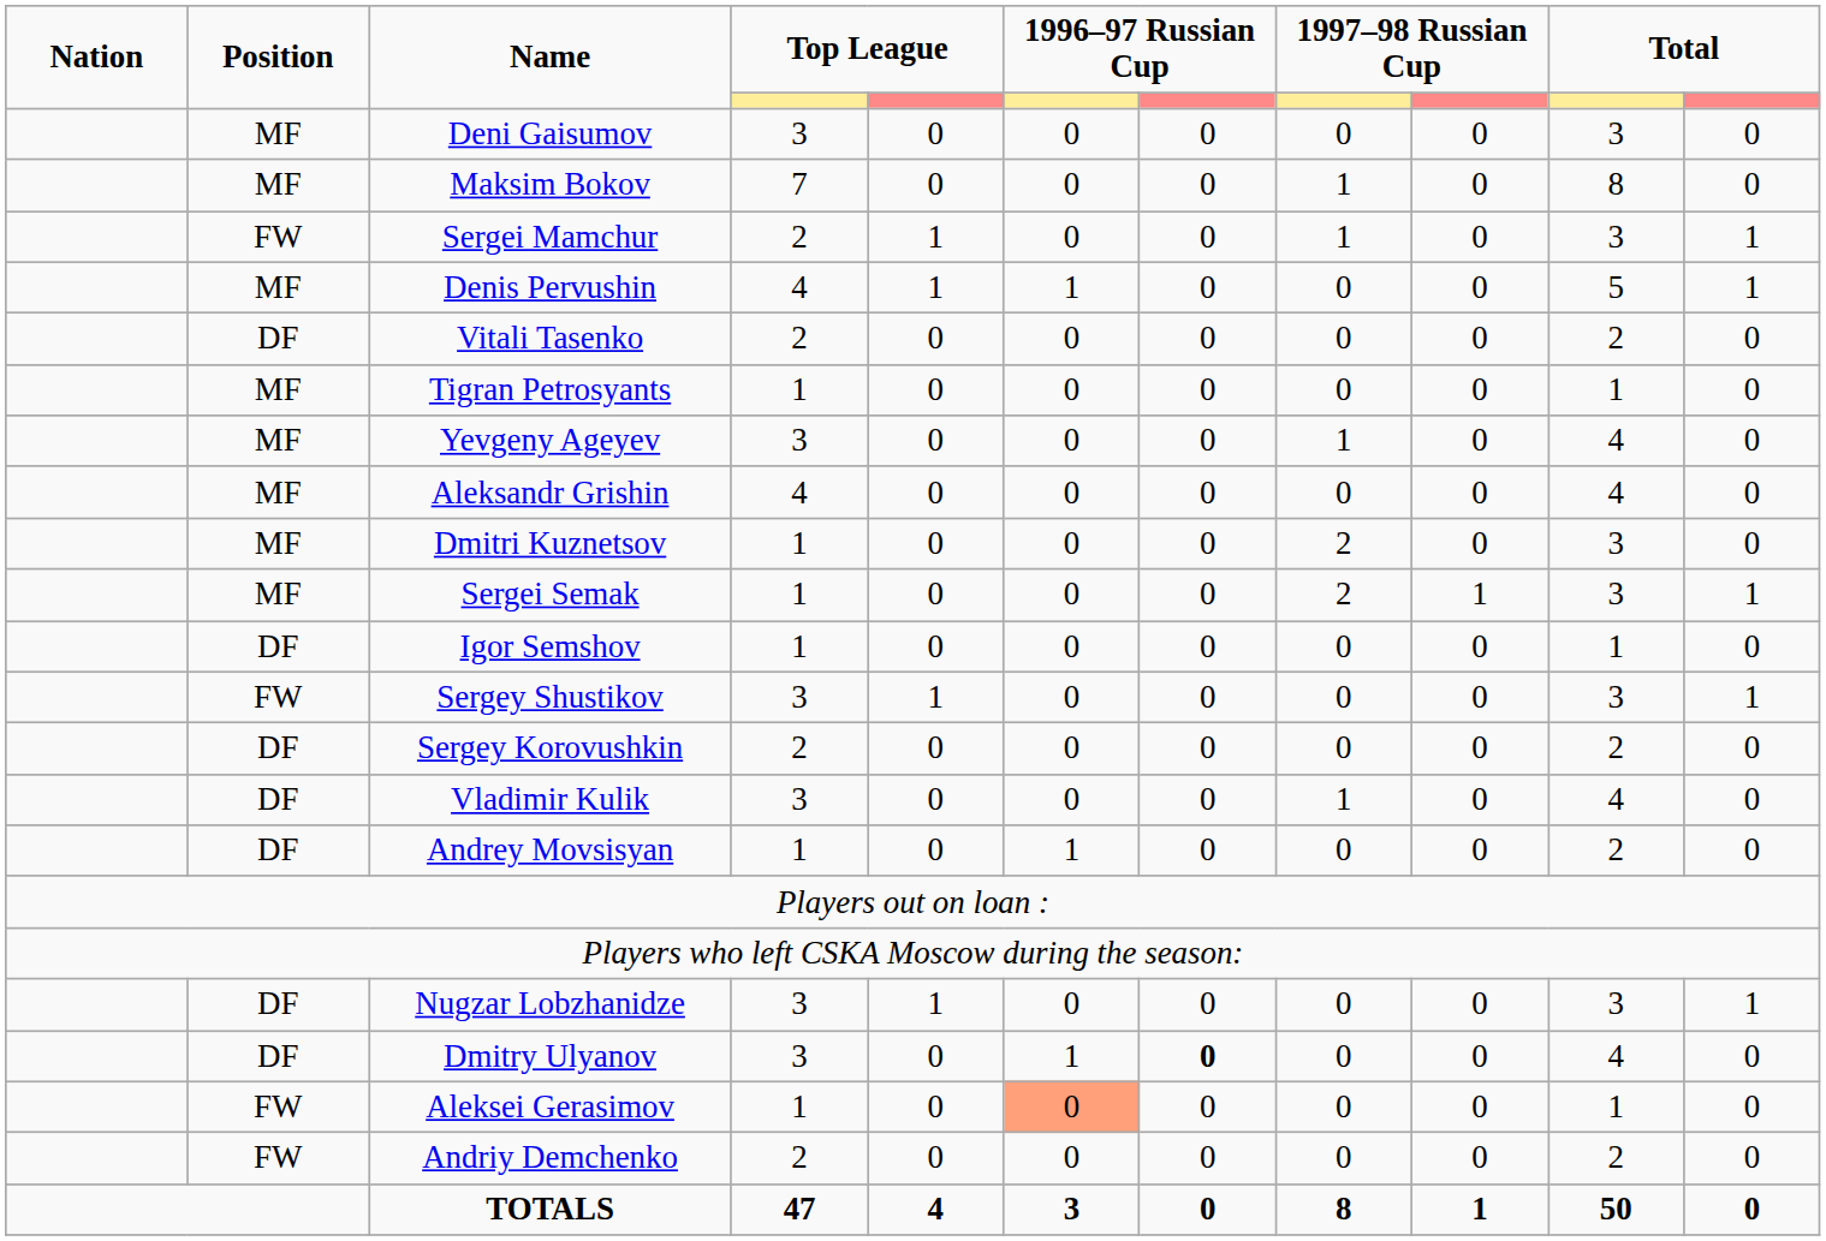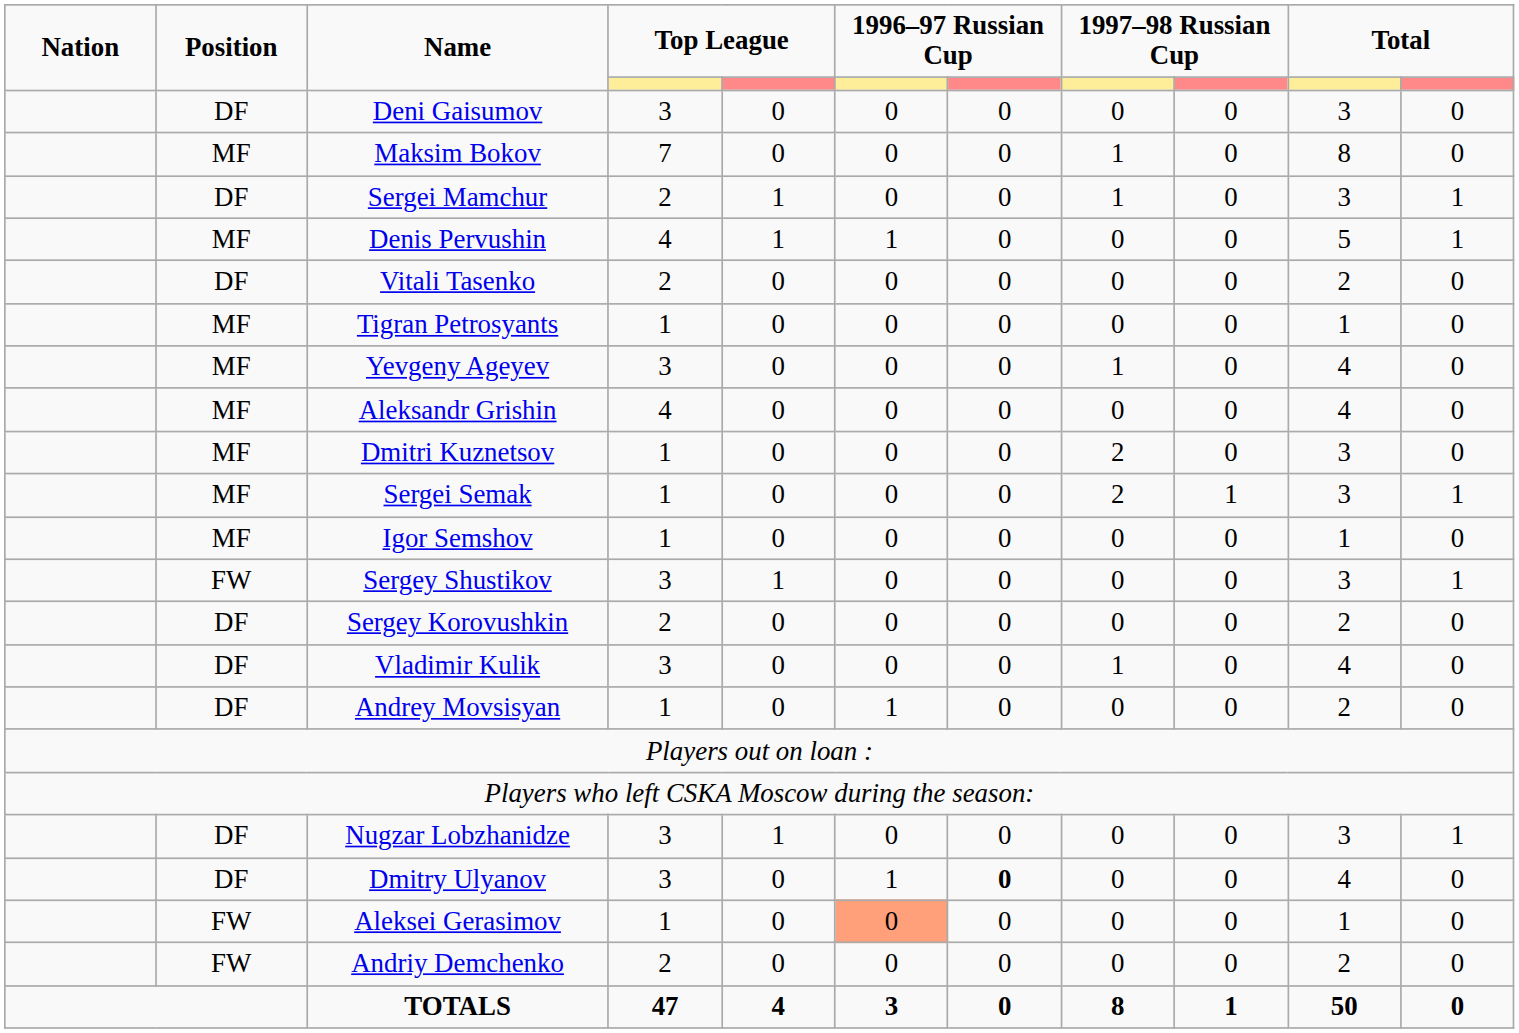Deni Gaisumov | Position: MF -> DF
Sergei Mamchur | Position: FW -> DF
Igor Semshov | Position: DF -> MF
